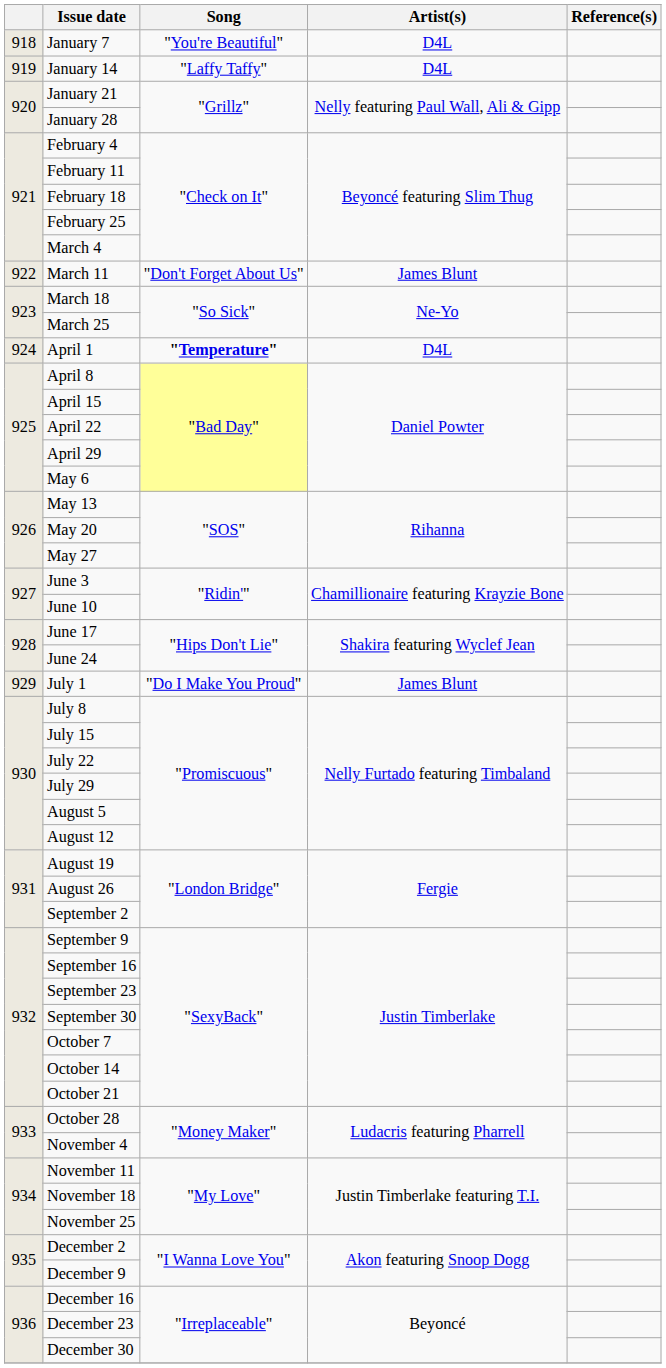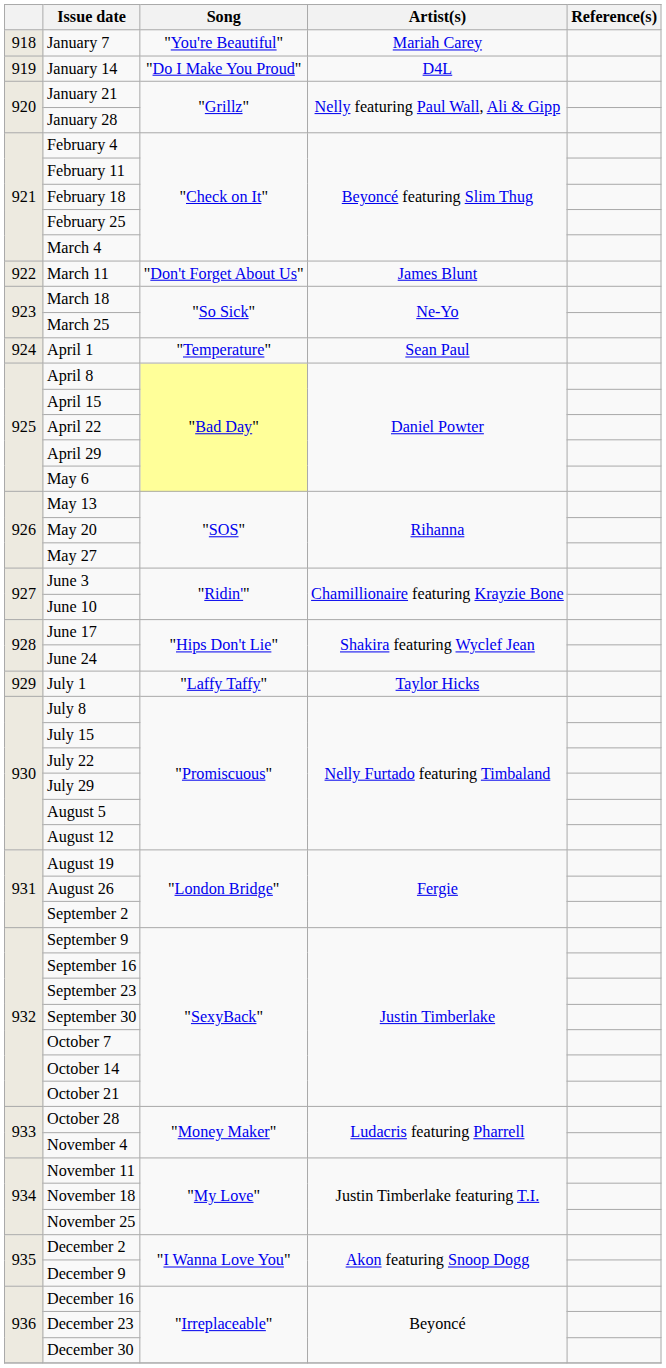January 7 | Artist(s): D4L -> Mariah Carey
January 14 | Song: "Laffy Taffy" -> "Do I Make You Proud"
April 1 | Song: bold -> normal
April 1 | Artist(s): D4L -> Sean Paul
July 1 | Song: "Do I Make You Proud" -> "Laffy Taffy"
July 1 | Artist(s): James Blunt -> Taylor Hicks
